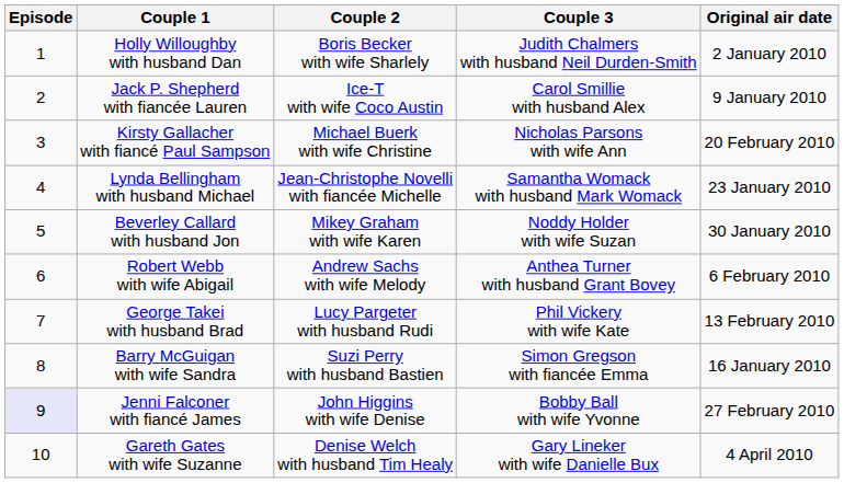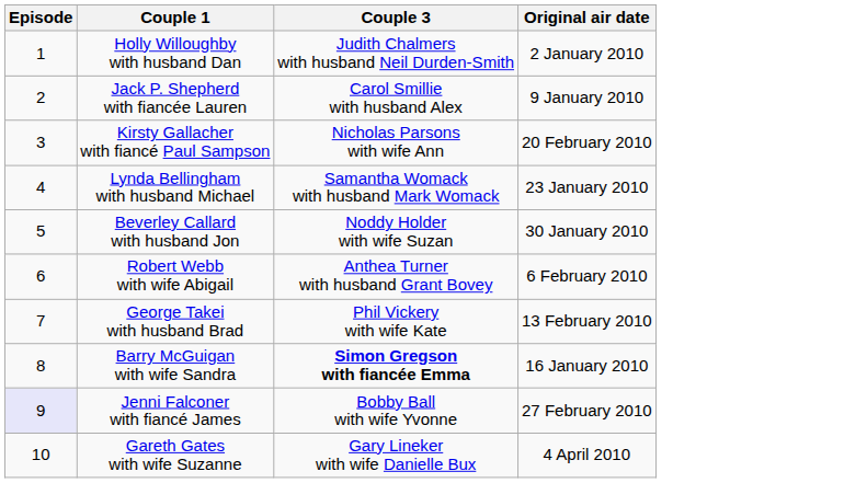- column: Couple 2 | Boris Becker with wife Sharlely | Ice-T with wife Coco Austin | Michael Buerk with wife Christine | Jean-Christophe Novelli with fiancée Michelle | Mikey Graham with wife Karen | Andrew Sachs with wife Melody | Lucy Pargeter with husband Rudi | Suzi Perry with husband Bastien | John Higgins with wife Denise | Denise Welch with husband Tim Healy
Barry McGuigan with wife Sandra | Couple 3: normal -> bold
